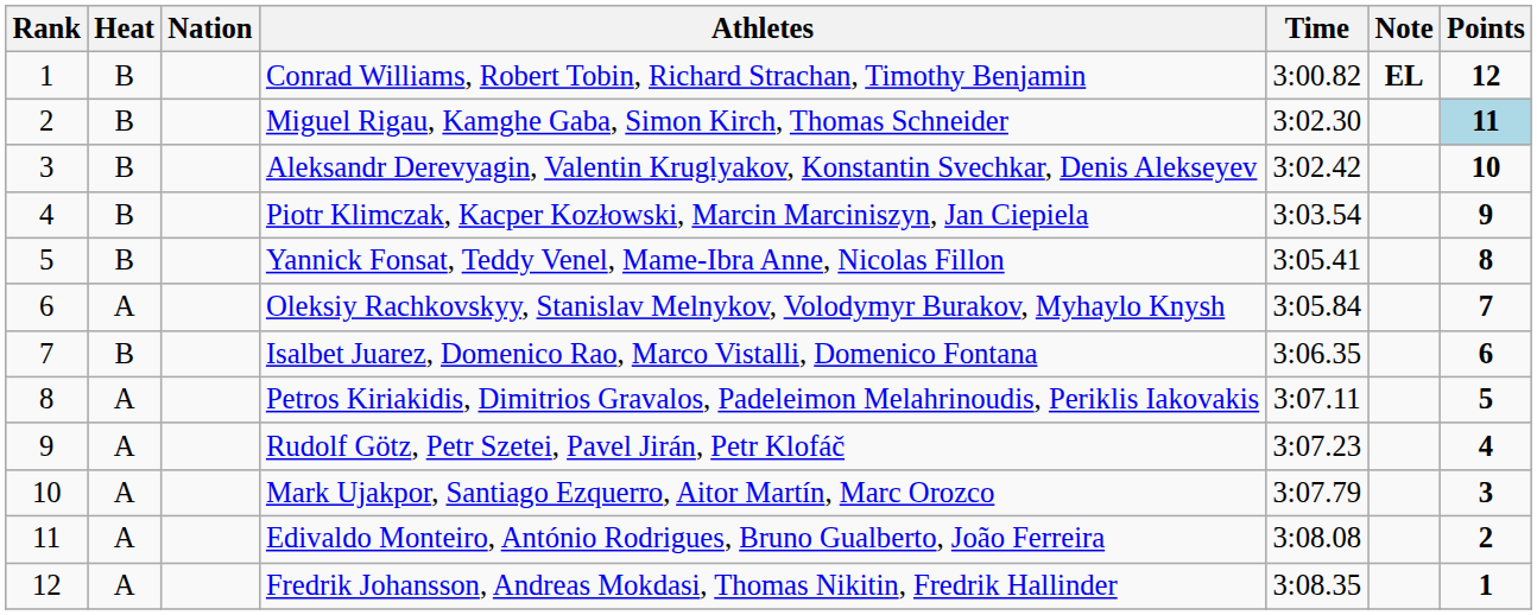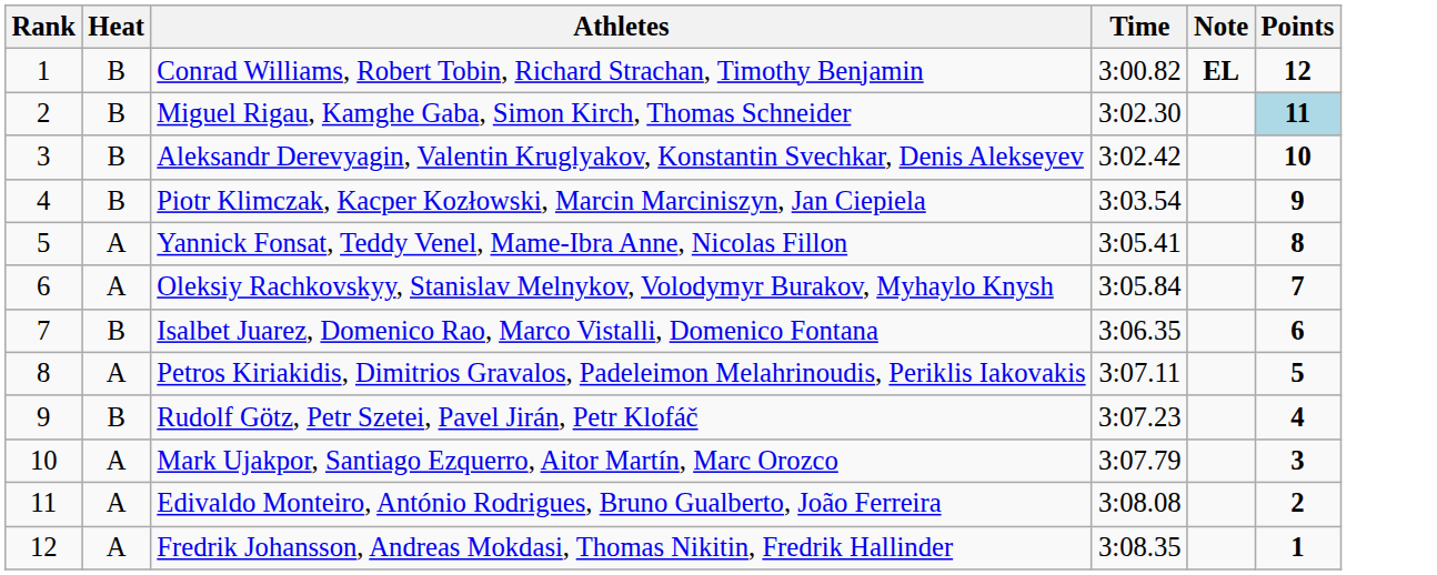- column: Nation
Yannick Fonsat, Teddy Venel, Mame-Ibra Anne, Nicolas Fillon | Heat: B -> A
Rudolf Götz, Petr Szetei, Pavel Jirán, Petr Klofáč | Heat: A -> B
